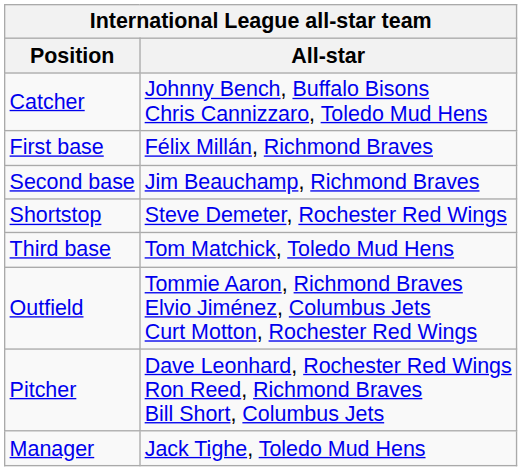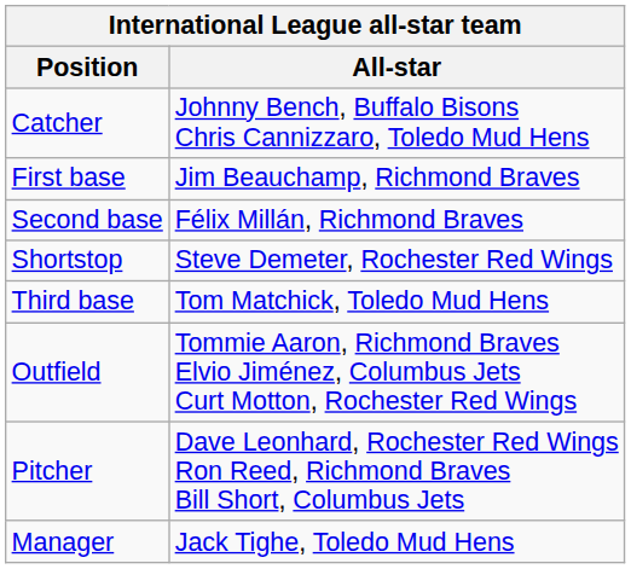First base | All-star: Félix Millán, Richmond Braves -> Jim Beauchamp, Richmond Braves
Second base | All-star: Jim Beauchamp, Richmond Braves -> Félix Millán, Richmond Braves
